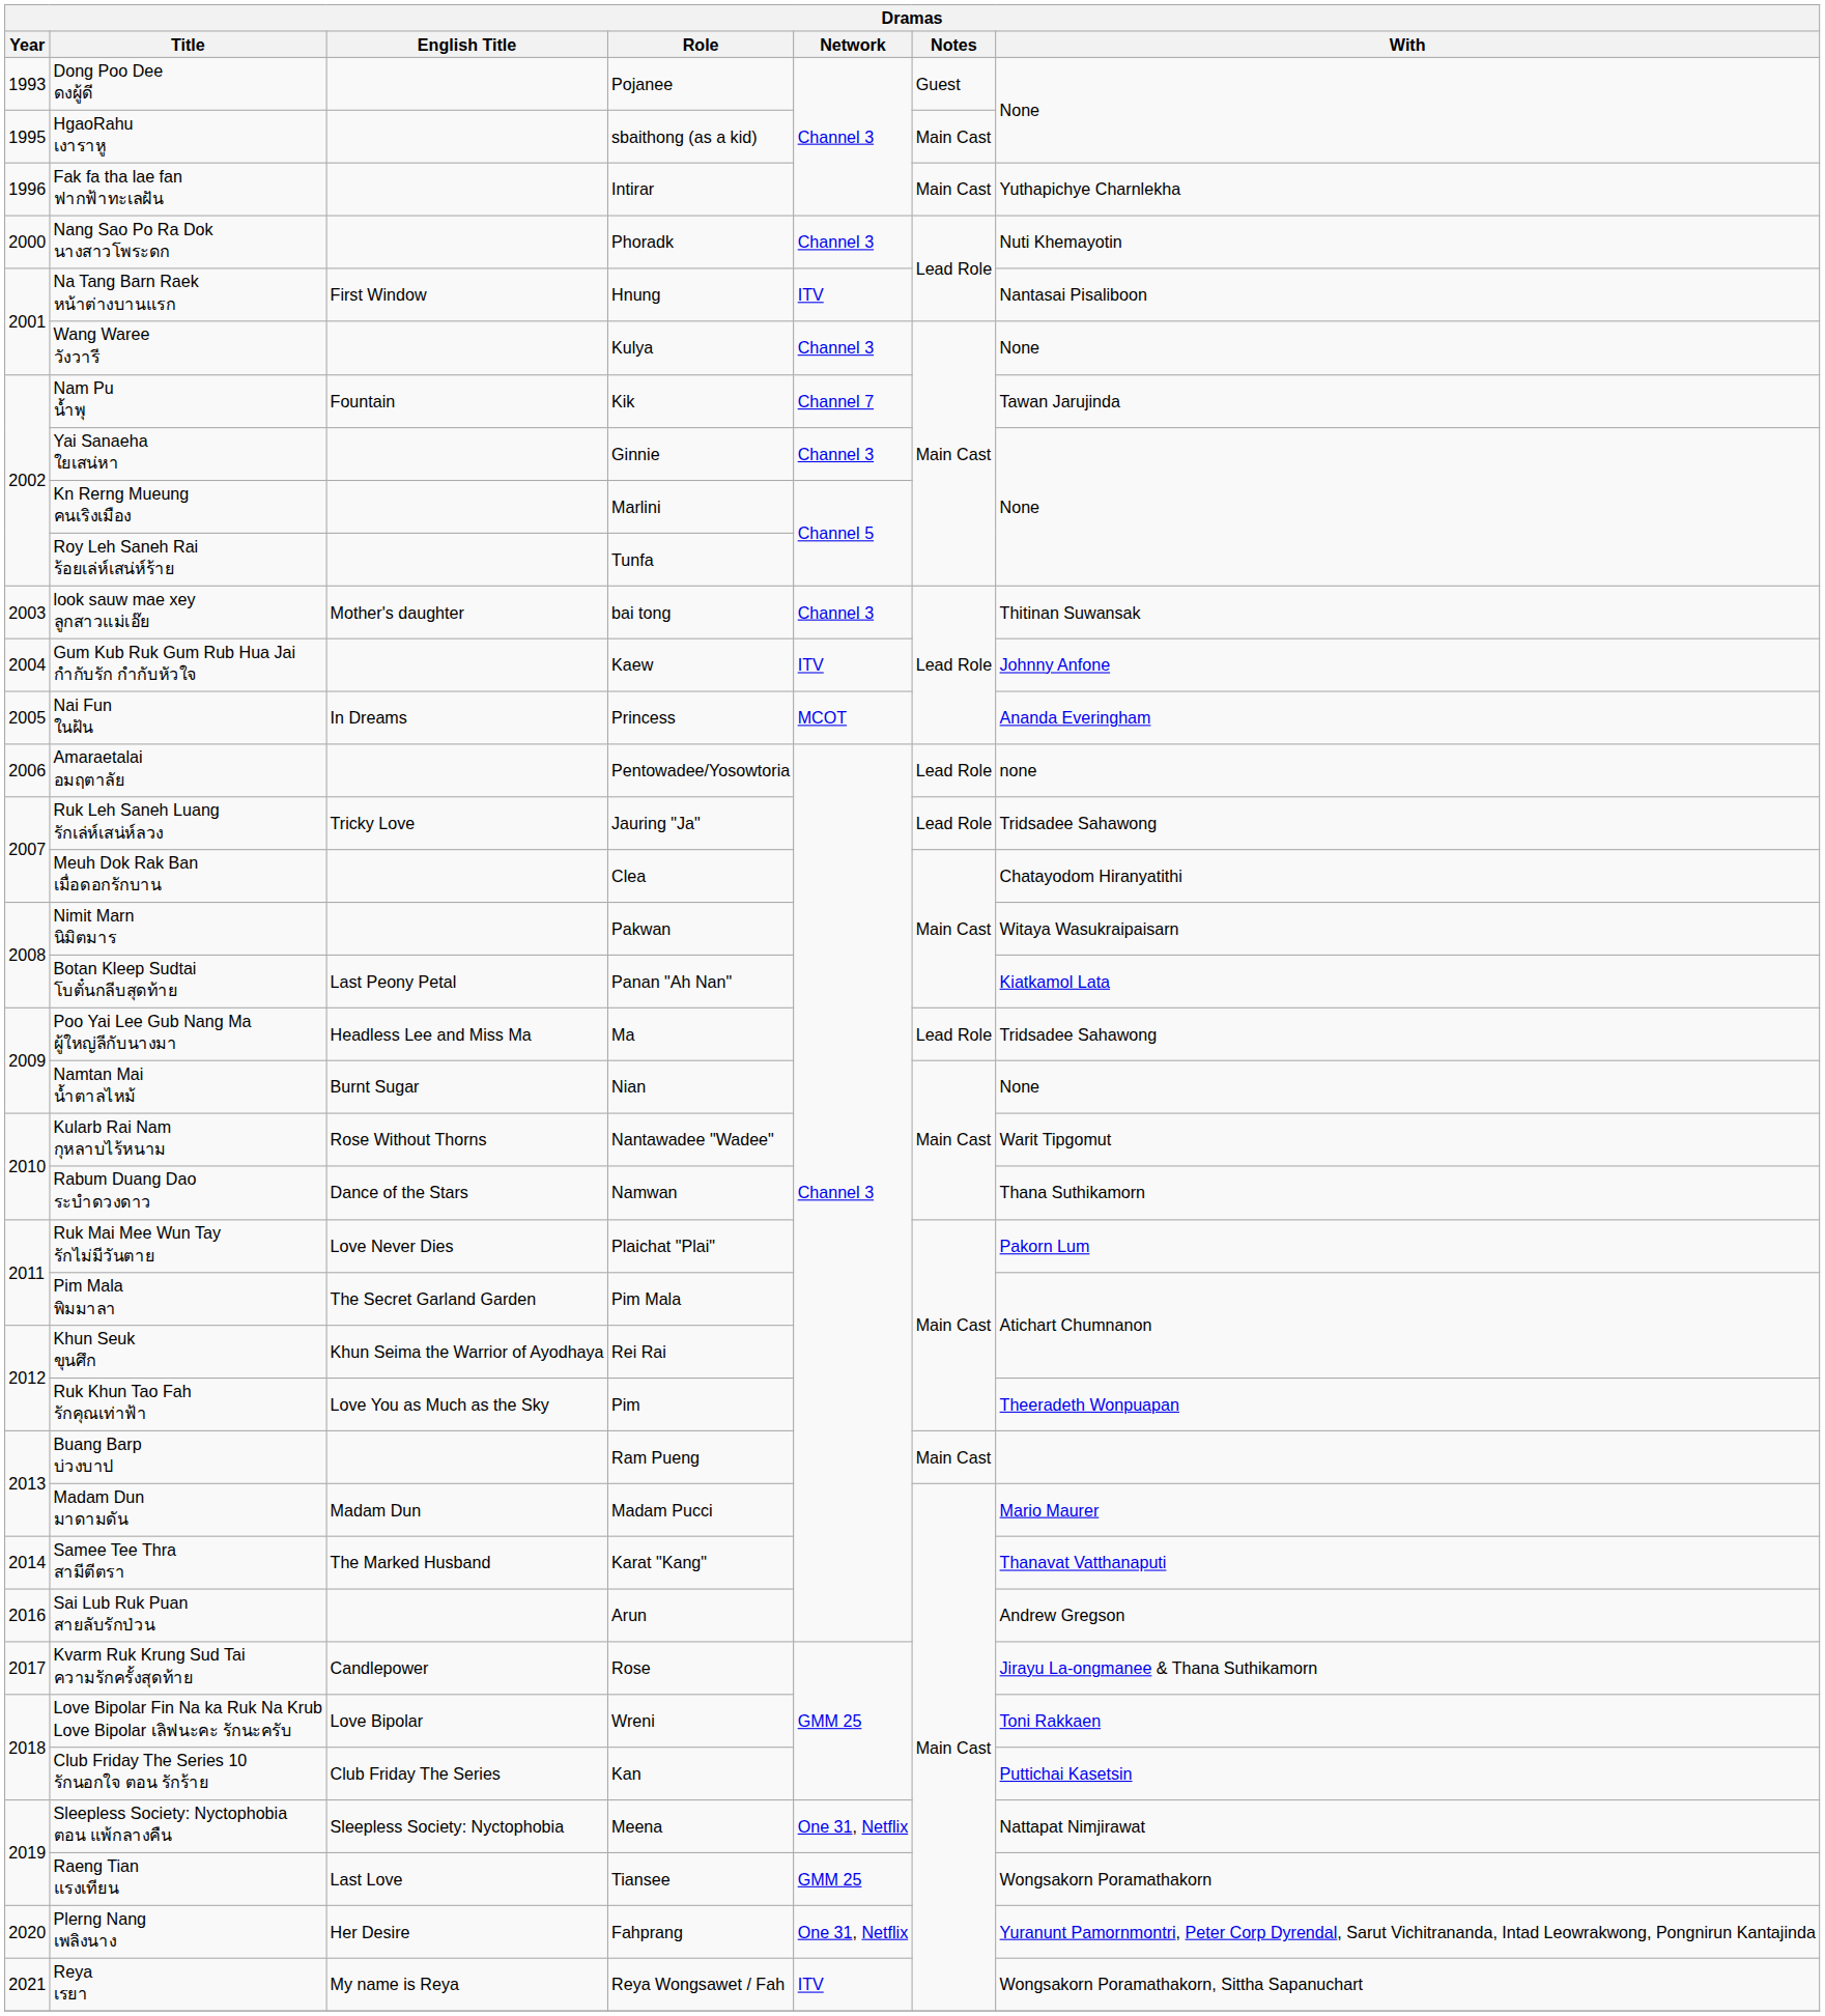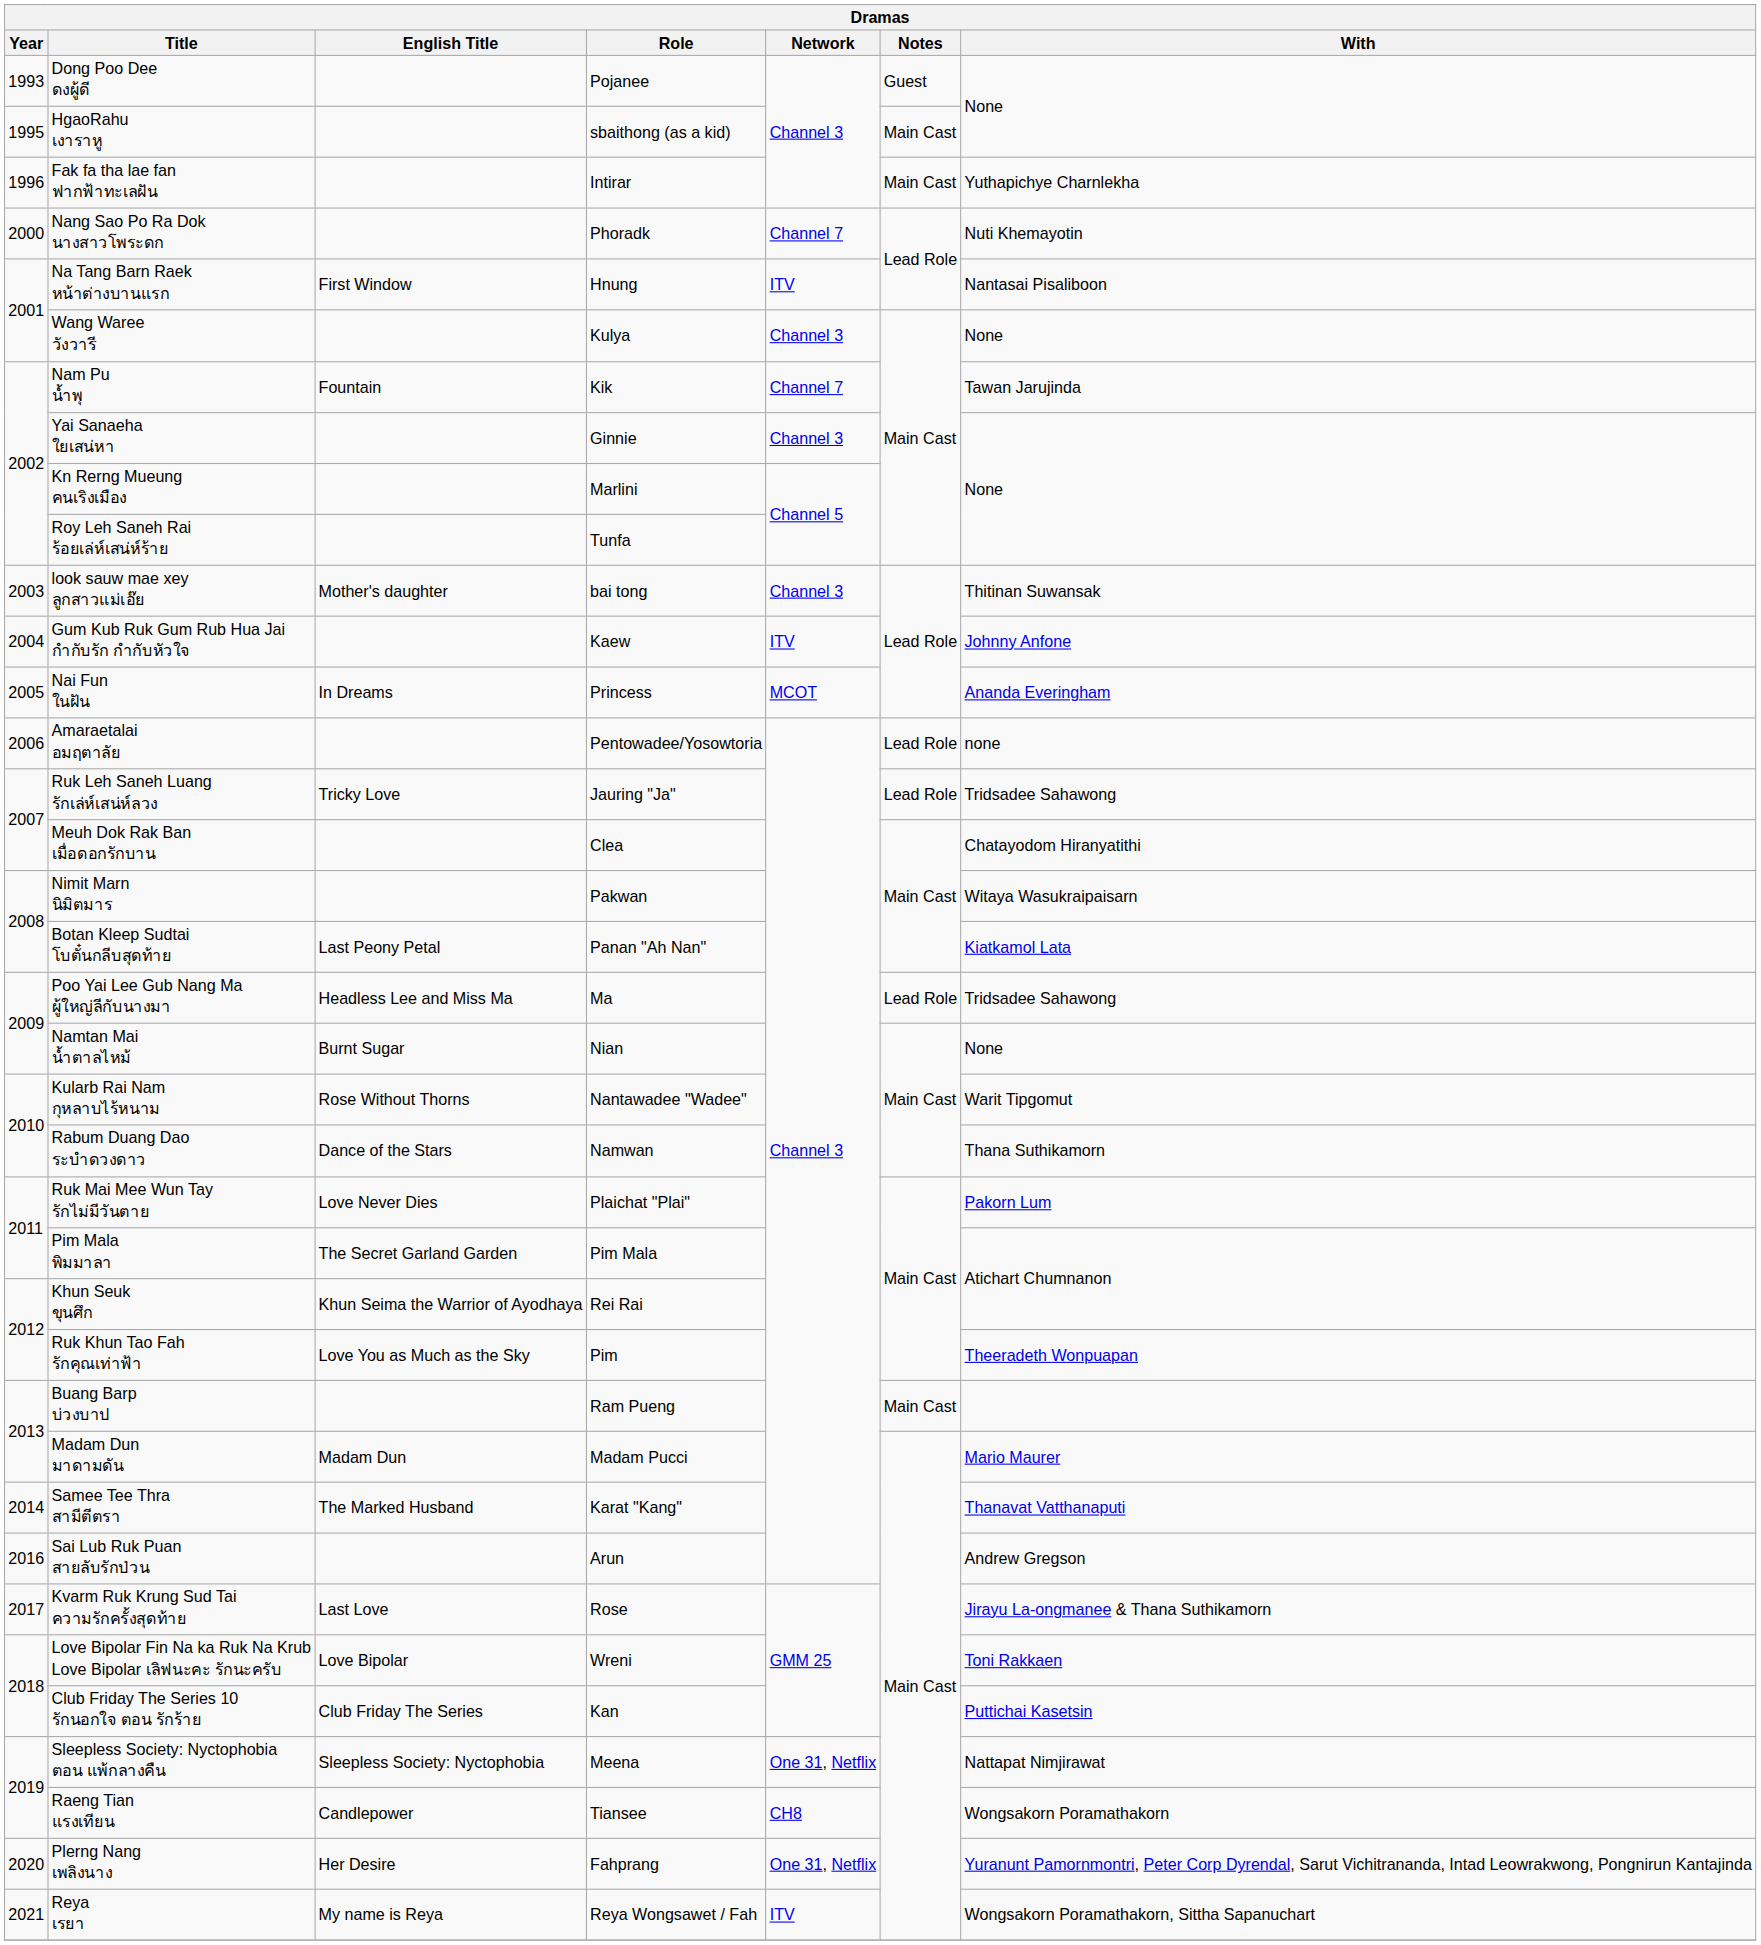Nang Sao Po Ra Dok นางสาวโพระดก | Network: Channel 3 -> Channel 7
Kvarm Ruk Krung Sud Tai ความรักครั้งสุดท้าย | English Title: Candlepower -> Last Love
Raeng Tian แรงเทียน | English Title: Last Love -> Candlepower
Raeng Tian แรงเทียน | Network: GMM 25 -> CH8
